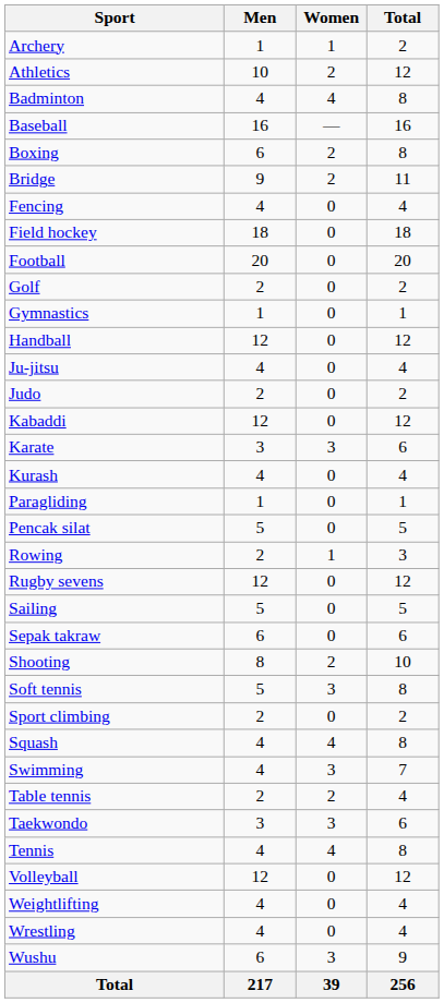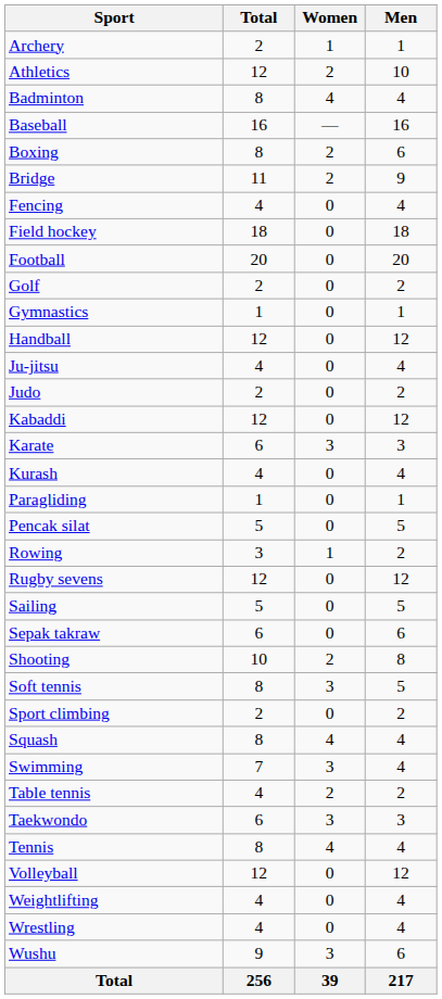columns swapped: Men <-> Total
